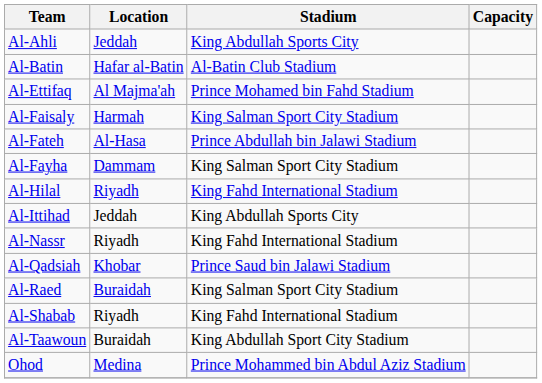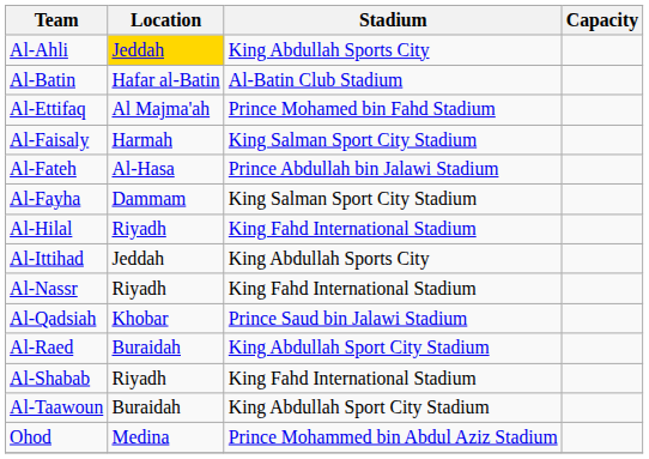Al-Ahli | Location: no background -> gold background
Al-Raed | Stadium: King Salman Sport City Stadium -> King Abdullah Sport City Stadium
